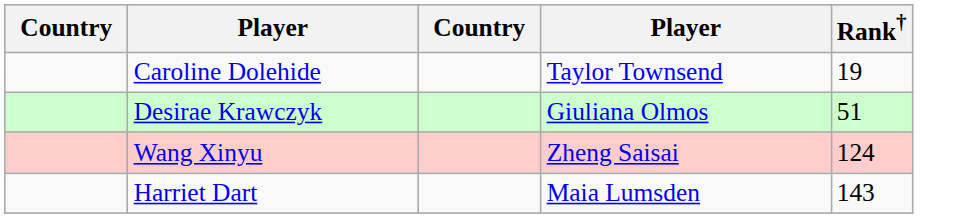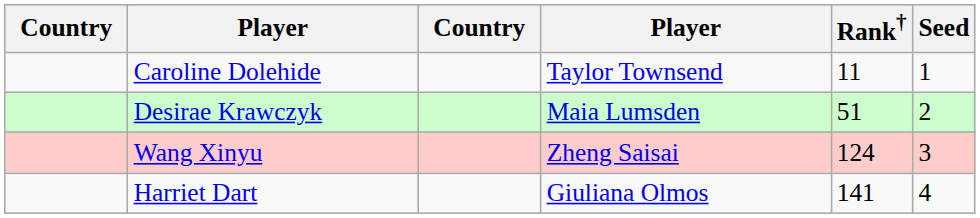+ column: Seed | 1 | 2 | 3 | 4
Caroline Dolehide | Rank†: 19 -> 11
Desirae Krawczyk | column 4: Giuliana Olmos -> Maia Lumsden
Harriet Dart | column 4: Maia Lumsden -> Giuliana Olmos
Harriet Dart | Rank†: 143 -> 141
